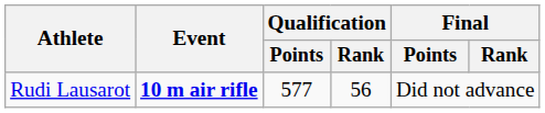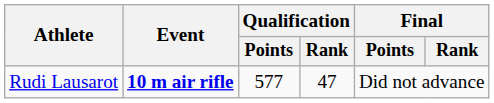Rudi Lausarot | Qualification / Rank: 56 -> 47
